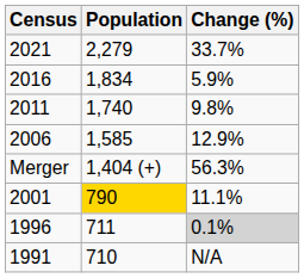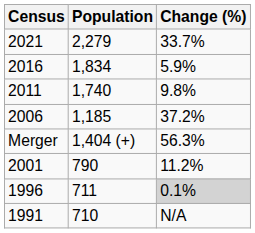2006 | Population: 1,585 -> 1,185
2006 | Change (%): 12.9% -> 37.2%
2001 | Population: gold background -> no background
2001 | Change (%): 11.1% -> 11.2%
